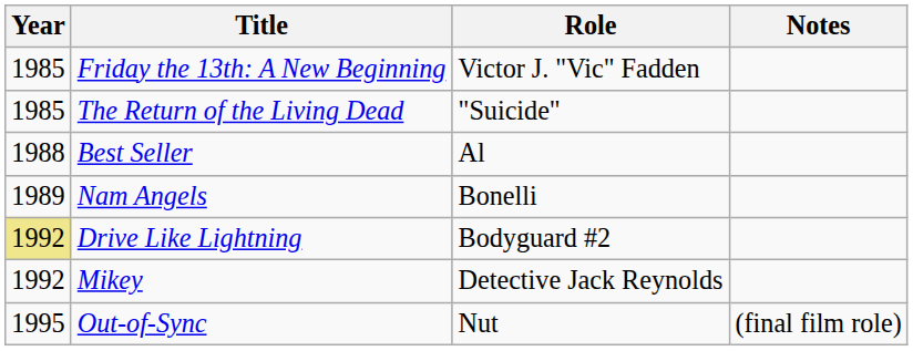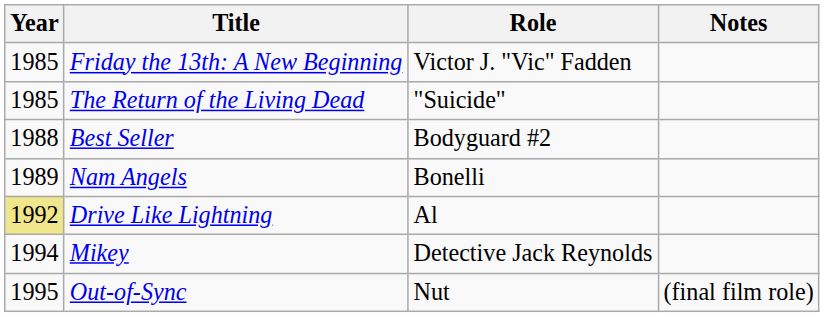Best Seller | Role: Al -> Bodyguard #2
Drive Like Lightning | Role: Bodyguard #2 -> Al
Mikey | Year: 1992 -> 1994
